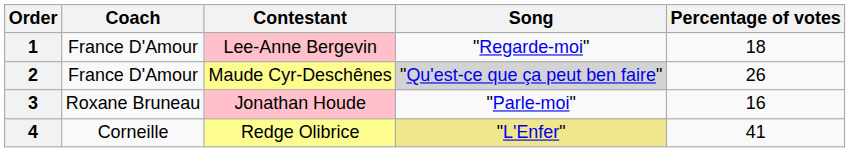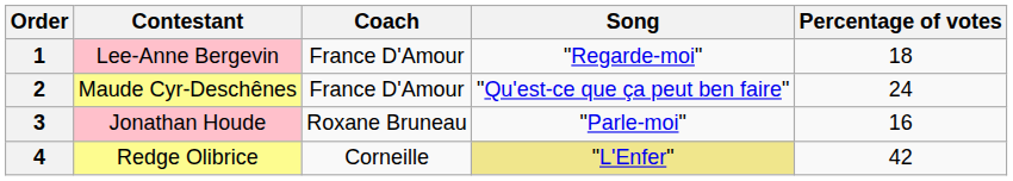columns swapped: Coach <-> Contestant
2 | Song: lightgrey background -> no background
2 | Percentage of votes: 26 -> 24
4 | Percentage of votes: 41 -> 42
